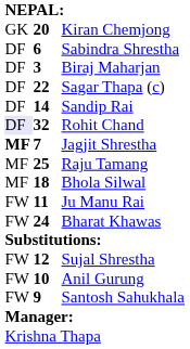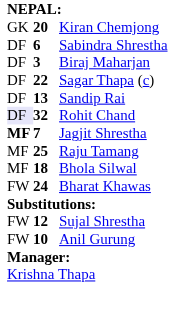Sandip Rai | column 2: 14 -> 13
- row: FW | 11 | Ju Manu Rai
- row: FW | 9 | Santosh Sahukhala
